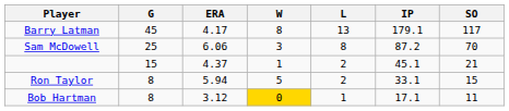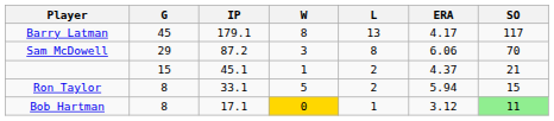columns swapped: IP <-> ERA
Sam McDowell | G: 25 -> 29
Bob Hartman | SO: no background -> lightgreen background
